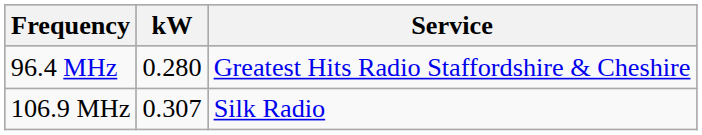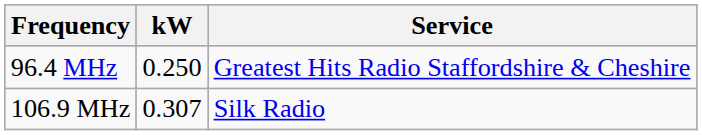96.4 MHz | kW: 0.280 -> 0.250
